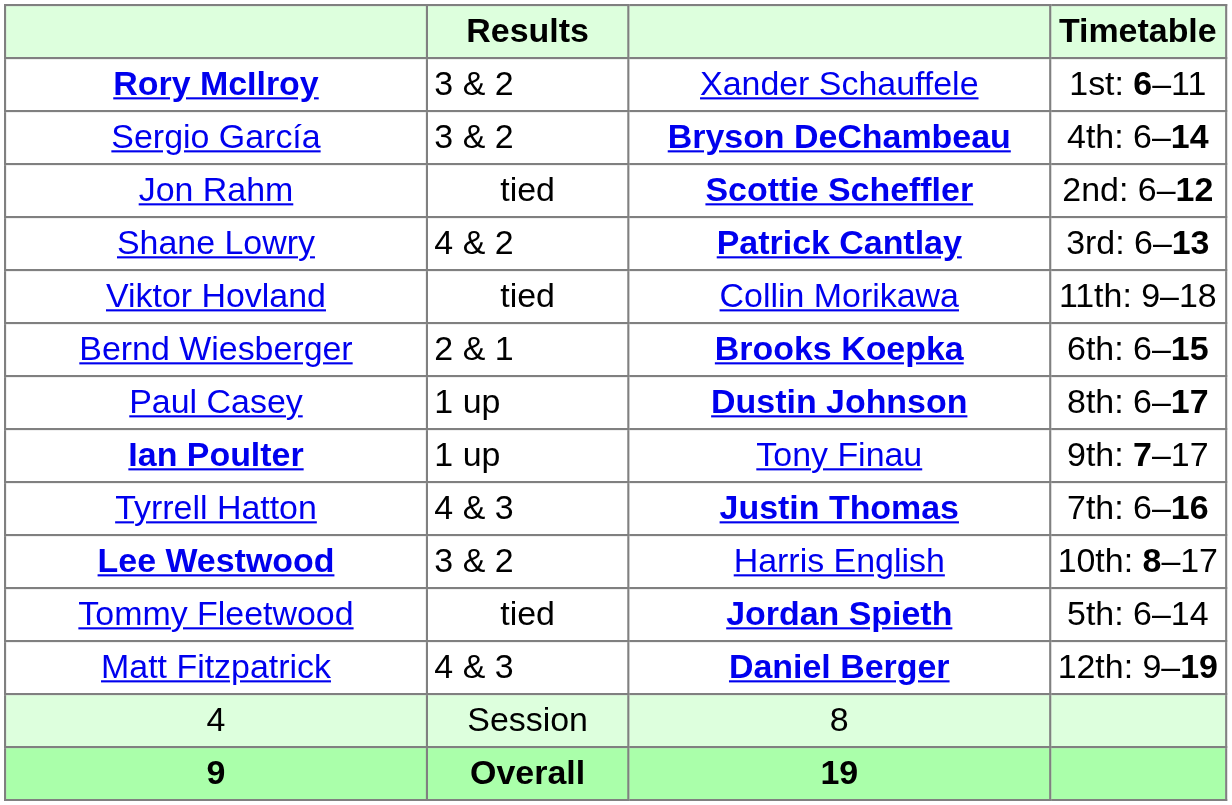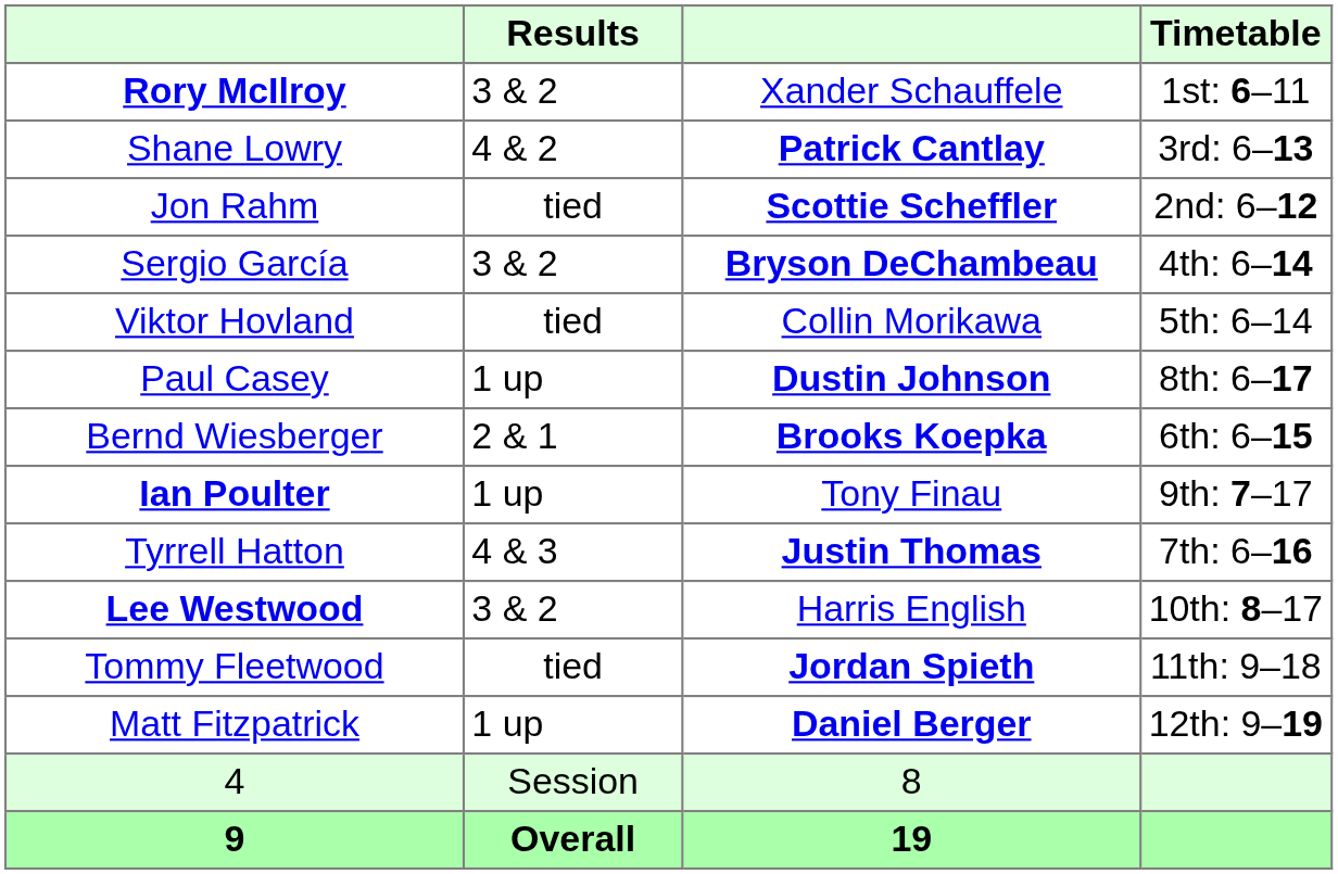rows swapped: Shane Lowry <-> Sergio García
Viktor Hovland | Timetable: 11th: 9–18 -> 5th: 6–14
rows swapped: Paul Casey <-> Bernd Wiesberger
Tommy Fleetwood | Timetable: 5th: 6–14 -> 11th: 9–18
Matt Fitzpatrick | Results: 4 & 3 -> 1 up
